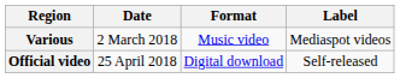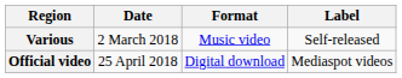Various | Label: Mediaspot videos -> Self-released
Official video | Label: Self-released -> Mediaspot videos
